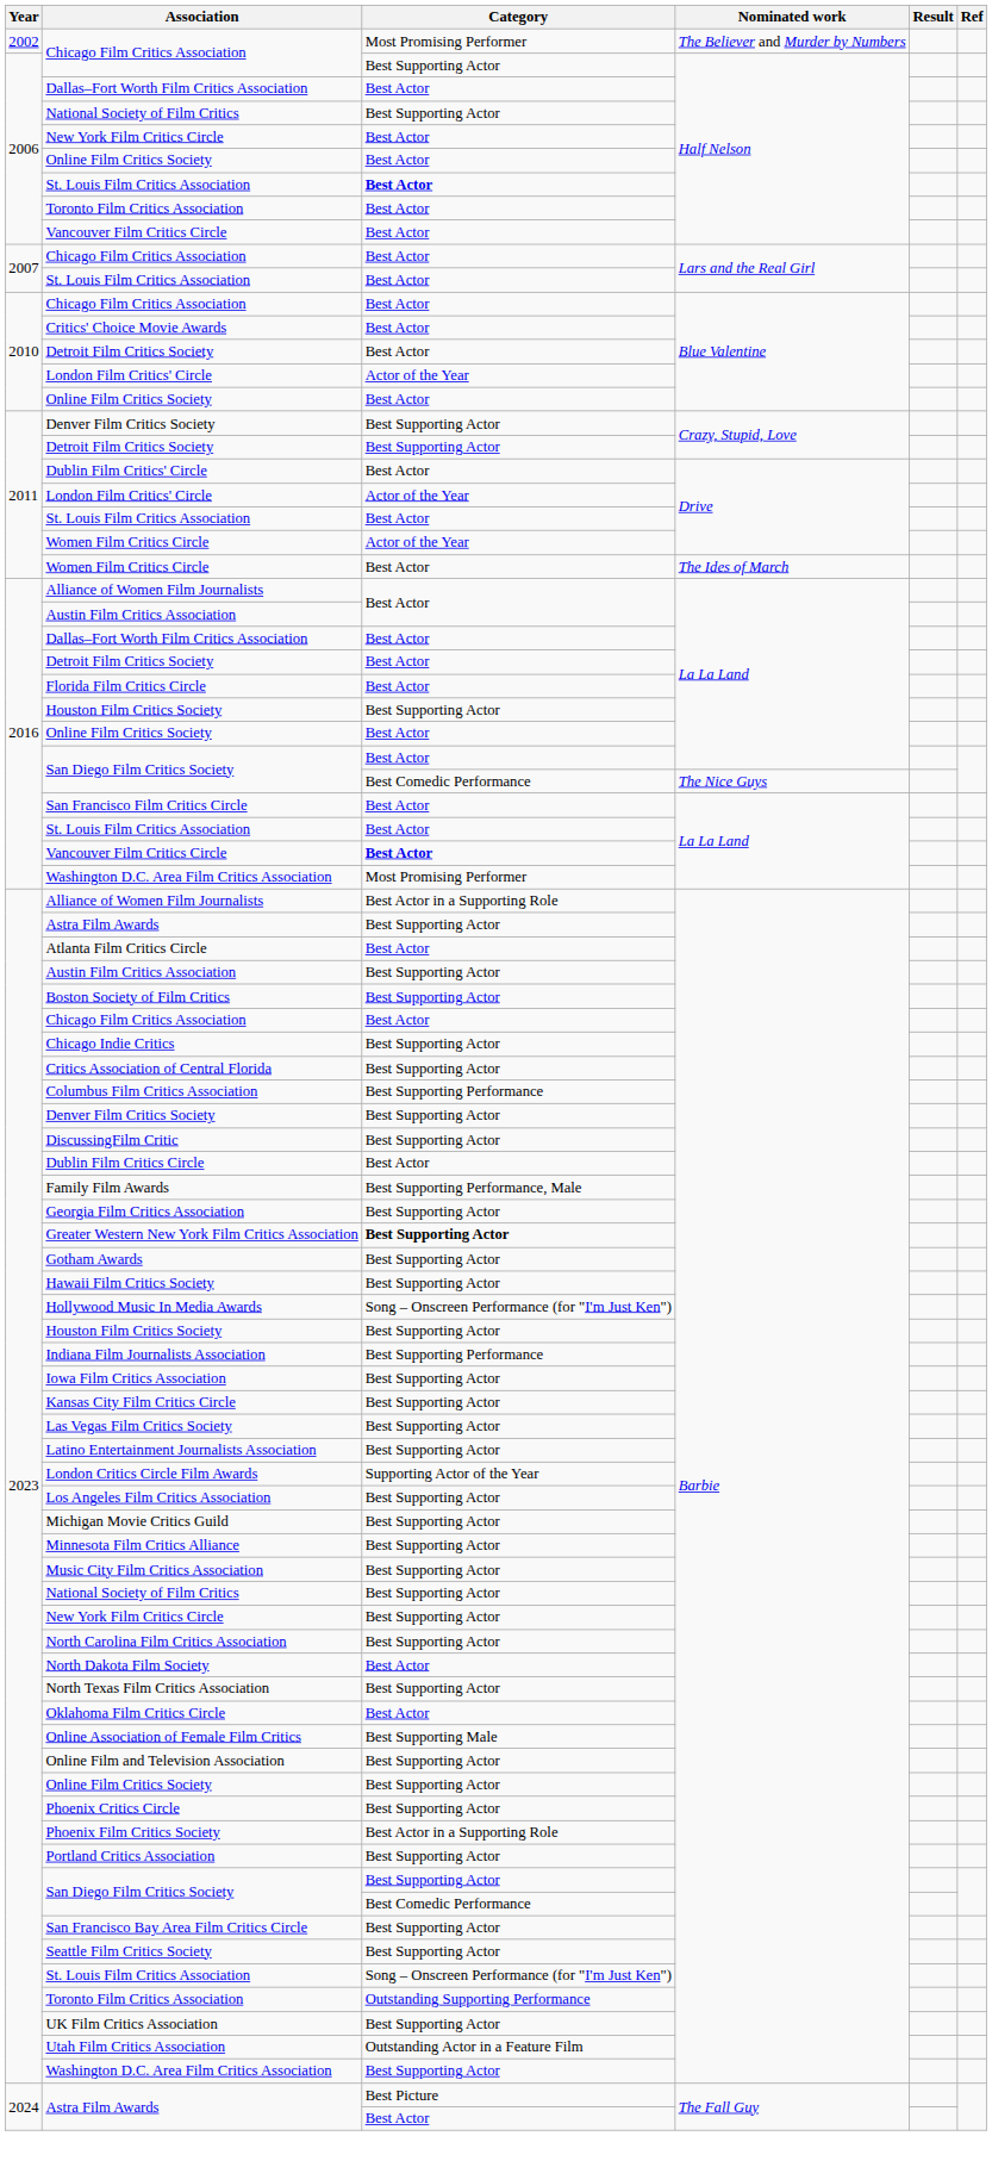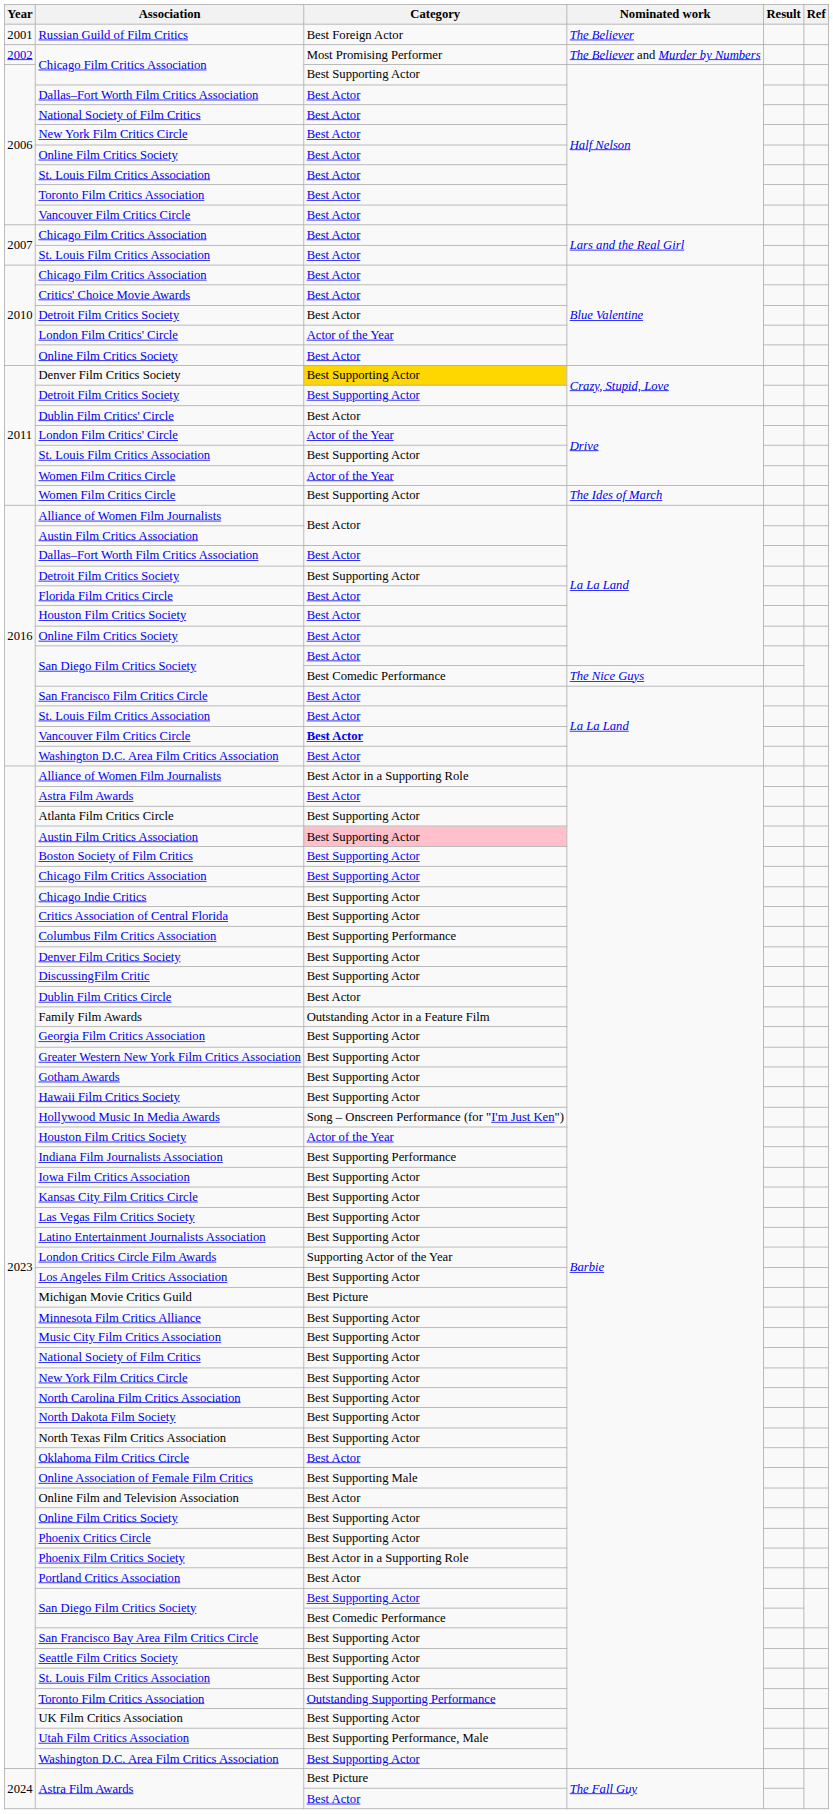+ row: 2001 | Russian Guild of Film Critics | Best Foreign Actor | The Believer
National Society of Film Critics / Half Nelson | Category: Best Supporting Actor -> Best Actor
St. Louis Film Critics Association / Half Nelson | Category: bold -> normal
Denver Film Critics Society / Crazy, Stupid, Love | Category: no background -> gold background
St. Louis Film Critics Association / Drive | Category: Best Actor -> Best Supporting Actor
Women Film Critics Circle / The Ides of March | Category: Best Actor -> Best Supporting Actor
Detroit Film Critics Society / La La Land | Category: Best Actor -> Best Supporting Actor
Houston Film Critics Society / La La Land | Category: Best Supporting Actor -> Best Actor
Washington D.C. Area Film Critics Association / La La Land | Category: Most Promising Performer -> Best Actor
Astra Film Awards / Barbie | Category: Best Supporting Actor -> Best Actor
Atlanta Film Critics Circle | Category: Best Actor -> Best Supporting Actor
Austin Film Critics Association / Barbie | Category: no background -> pink background
Chicago Film Critics Association / Barbie | Category: Best Actor -> Best Supporting Actor
Family Film Awards | Category: Best Supporting Performance, Male -> Outstanding Actor in a Feature Film
Greater Western New York Film Critics Association | Category: bold -> normal
Houston Film Critics Society / Barbie | Category: Best Supporting Actor -> Actor of the Year
Michigan Movie Critics Guild | Category: Best Supporting Actor -> Best Picture
North Dakota Film Society | Category: Best Actor -> Best Supporting Actor
Online Film and Television Association | Category: Best Supporting Actor -> Best Actor
Portland Critics Association | Category: Best Supporting Actor -> Best Actor
St. Louis Film Critics Association / Barbie | Category: Song – Onscreen Performance (for "I'm Just Ken") -> Best Supporting Actor
Utah Film Critics Association | Category: Outstanding Actor in a Feature Film -> Best Supporting Performance, Male
